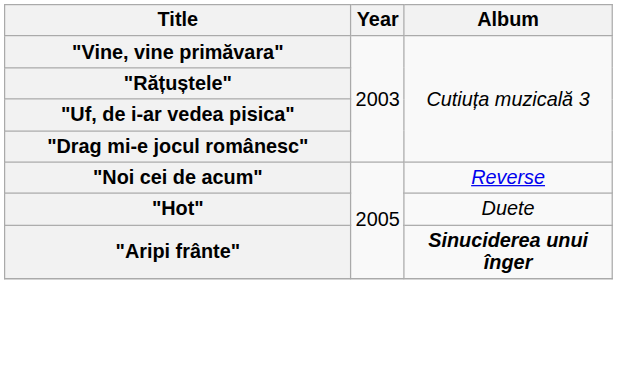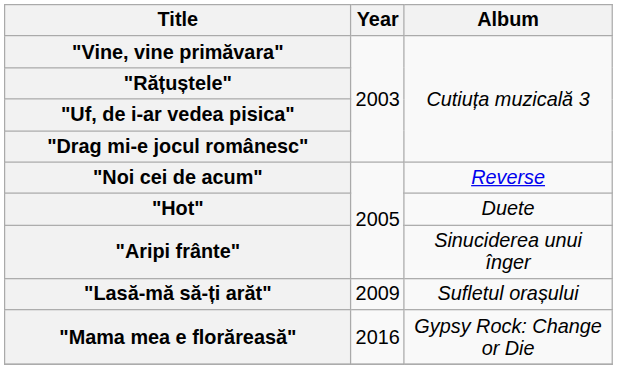"Aripi frânte" | Album: bold -> normal
+ row: "Lasă-mă să-ți arăt" | 2009 | Sufletul orașului
+ row: "Mama mea e florăreasă" | 2016 | Gypsy Rock: Change or Die
